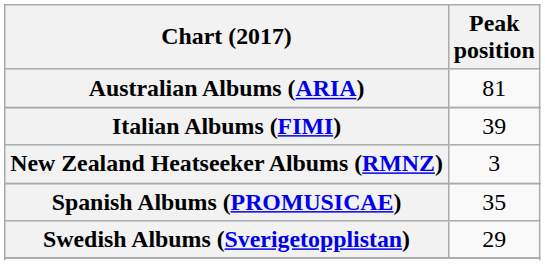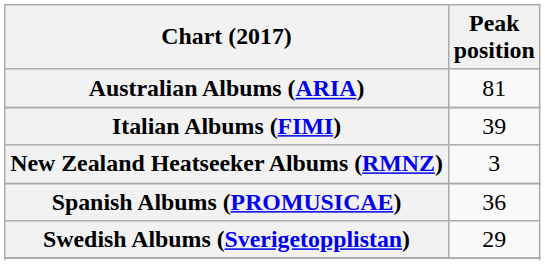Spanish Albums (PROMUSICAE) | Peak position: 35 -> 36
